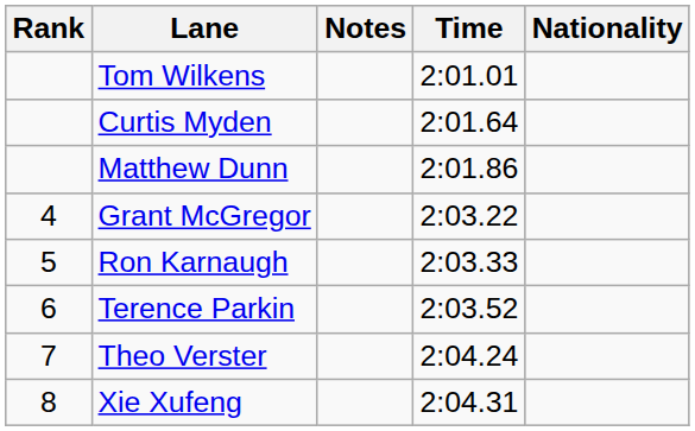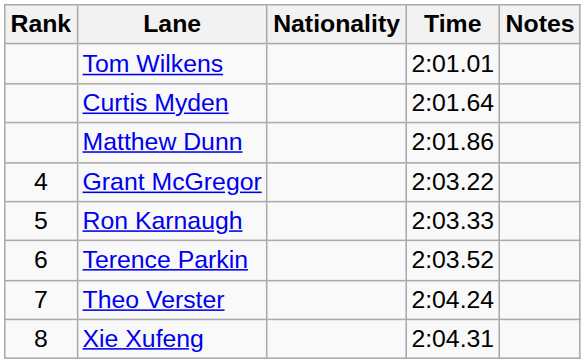columns swapped: Nationality <-> Notes
